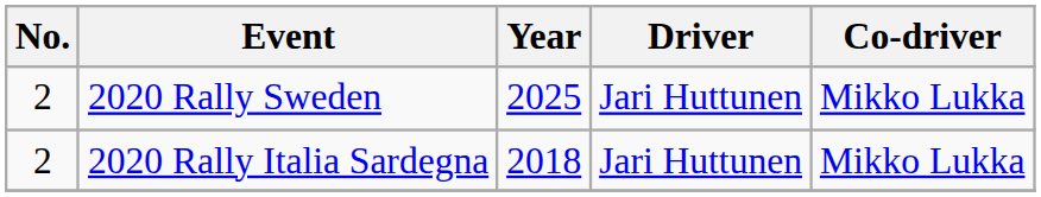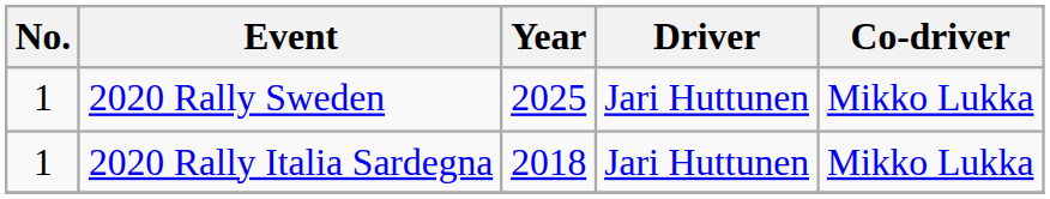2020 Rally Sweden | No.: 2 -> 1
2020 Rally Italia Sardegna | No.: 2 -> 1
